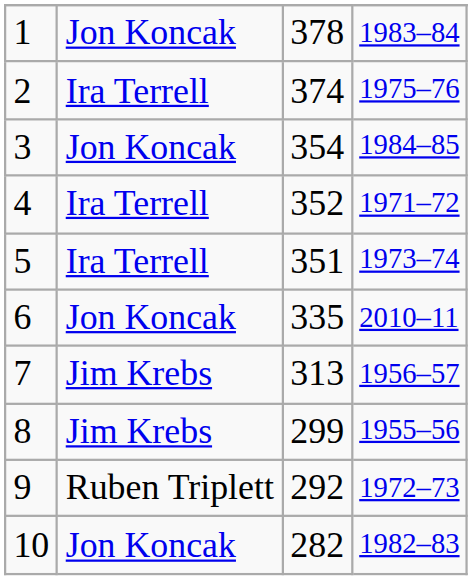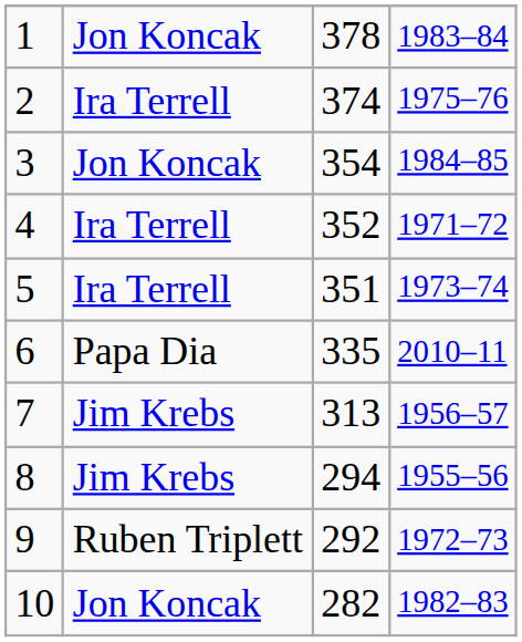6 | column 2: Jon Koncak -> Papa Dia
8 | column 3: 299 -> 294
